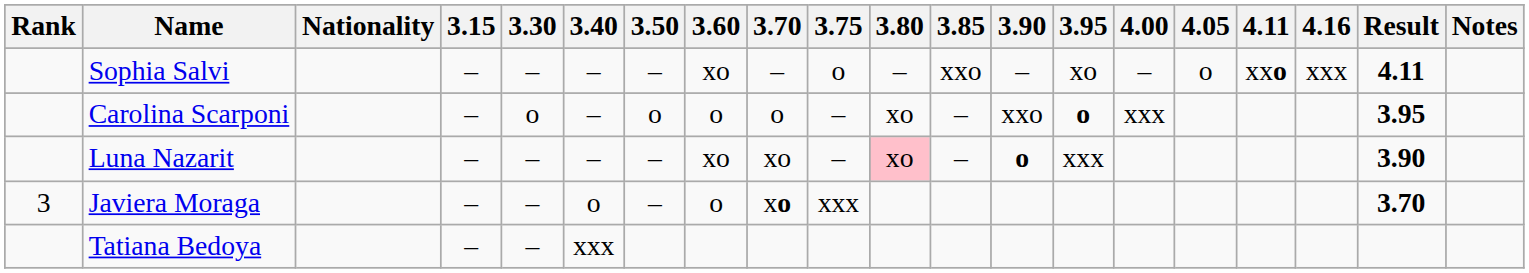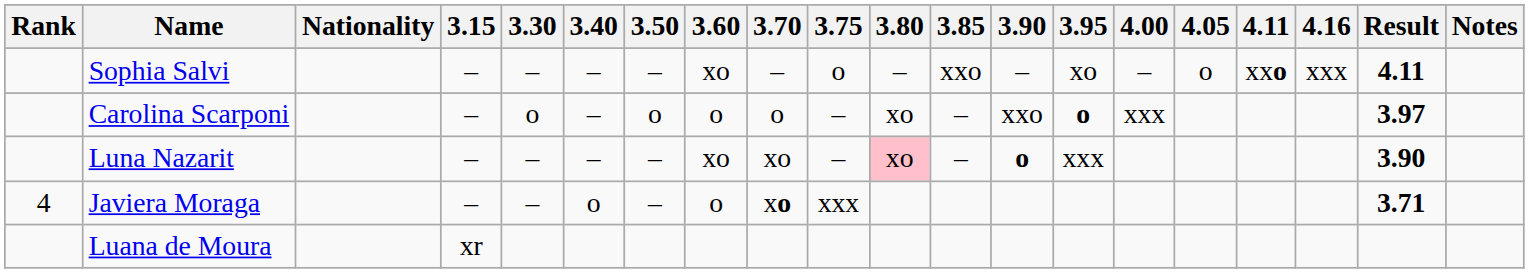Carolina Scarponi | Result: 3.95 -> 3.97
Javiera Moraga | Rank: 3 -> 4
Javiera Moraga | Result: 3.70 -> 3.71
- row: Tatiana Bedoya | – | – | xxx
+ row: Luana de Moura | xr
